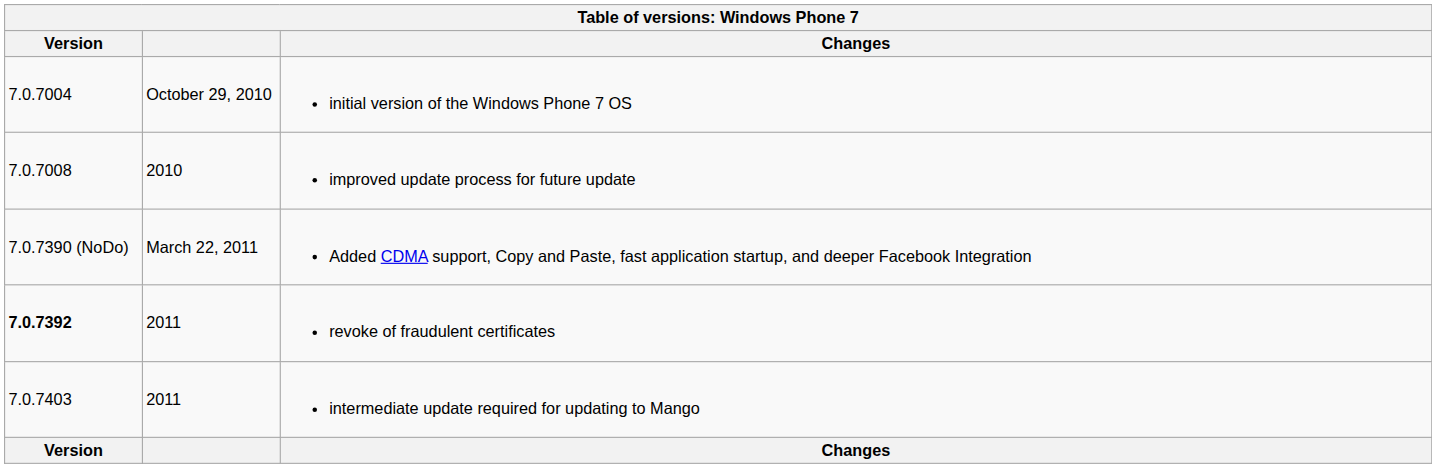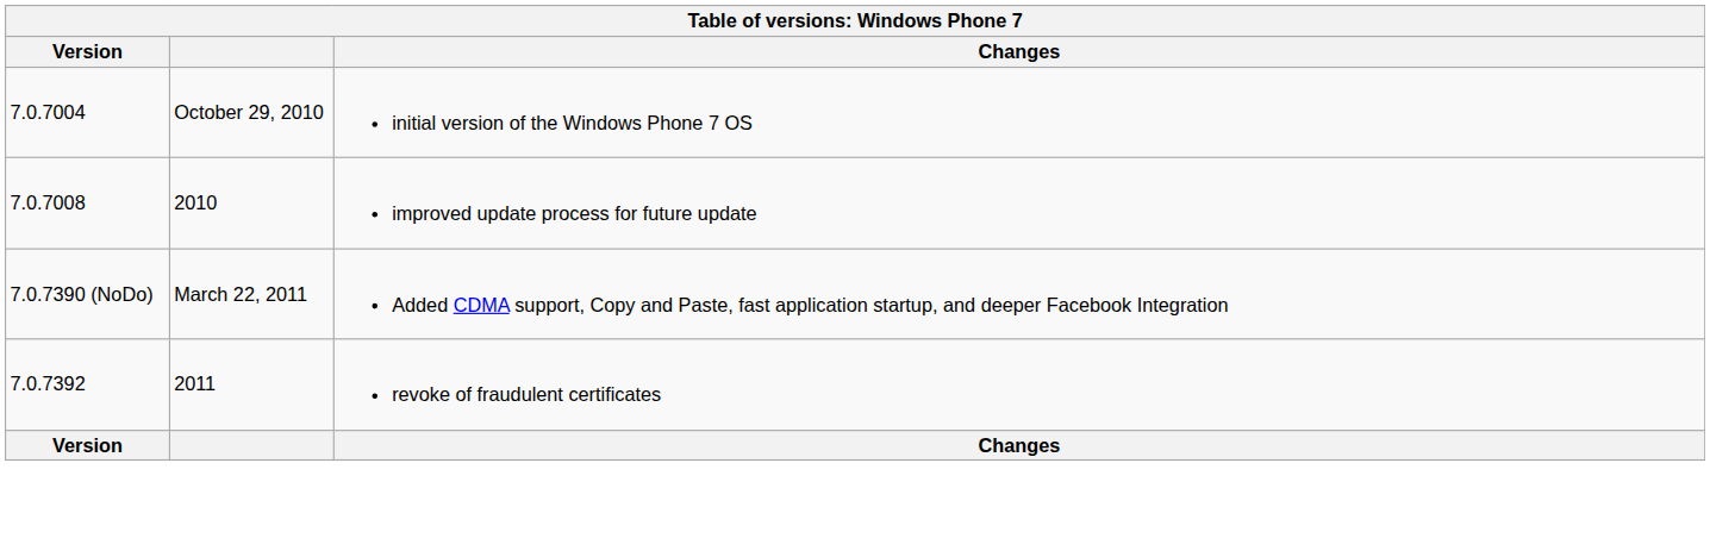revoke of fraudulent certificates | Version: bold -> normal
- row: 7.0.7403 | 2011 | intermediate update required for updating to Mango
